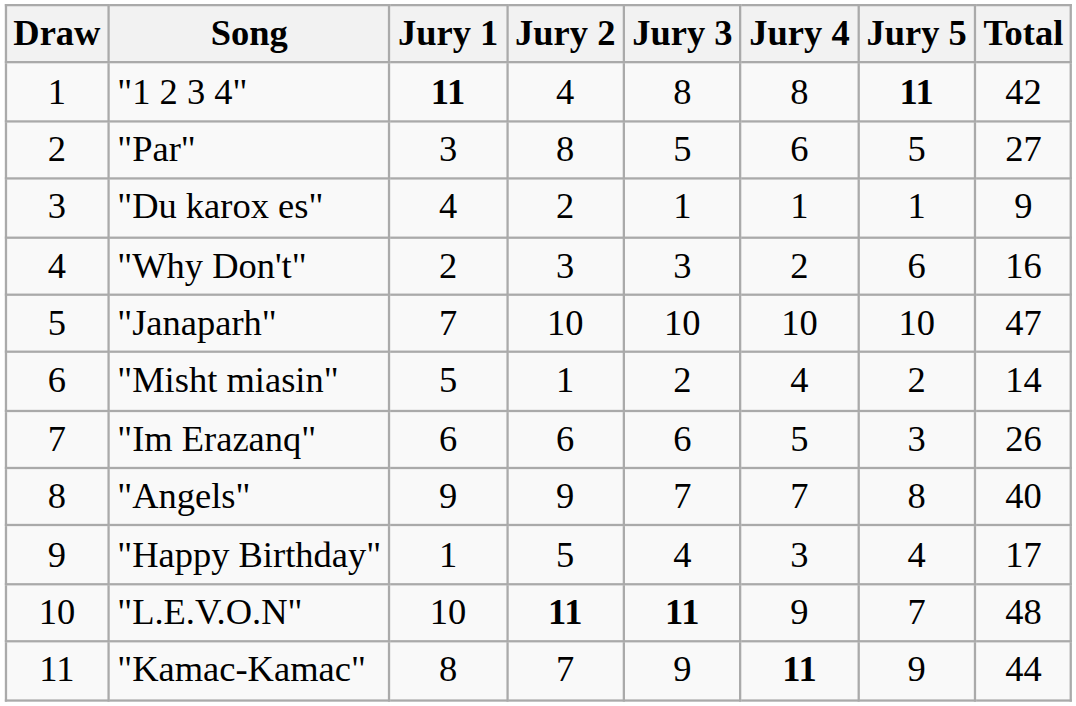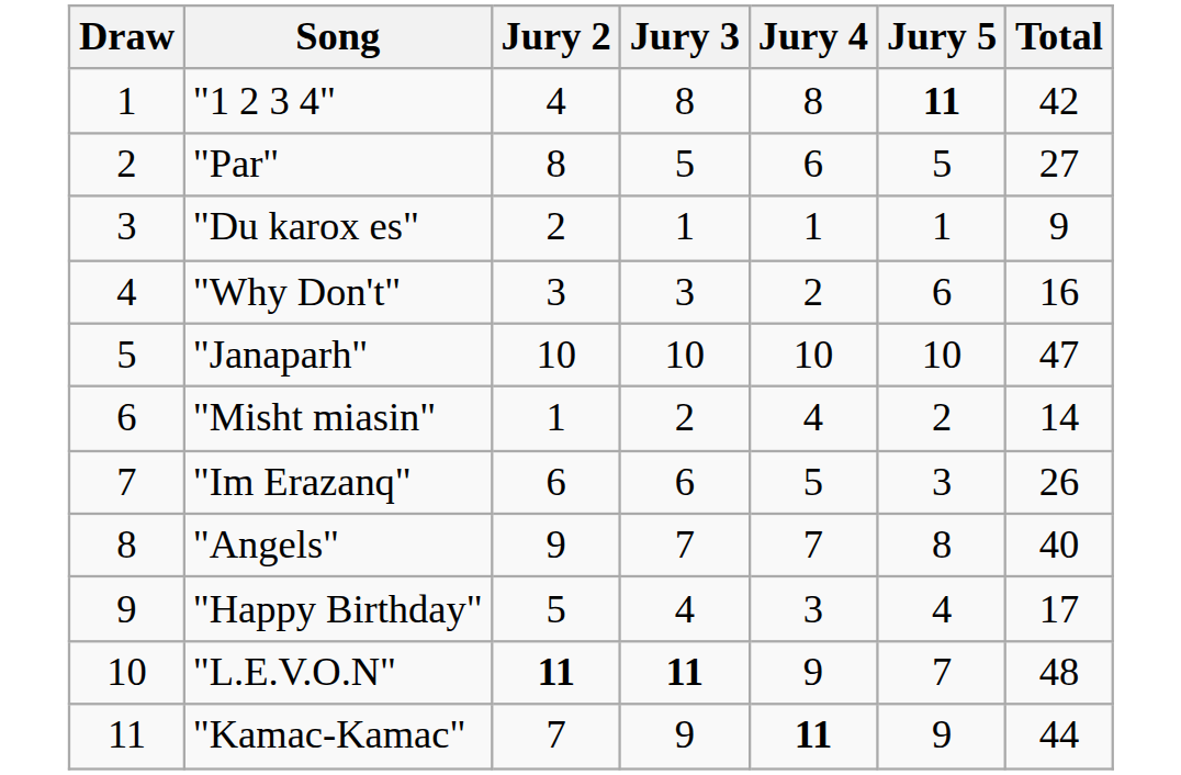- column: Jury 1 | 11 | 3 | 4 | 2 | 7 | 5 | 6 | 9 | 1 | 10 | 8
